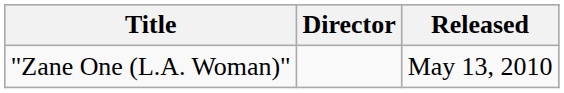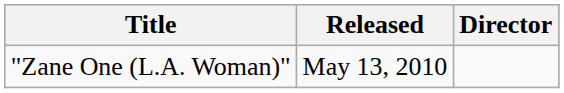columns swapped: Released <-> Director
